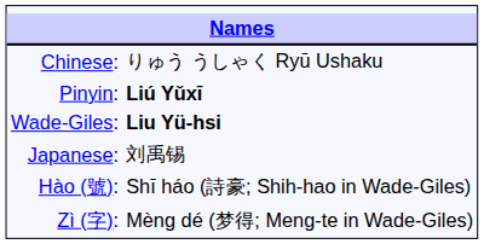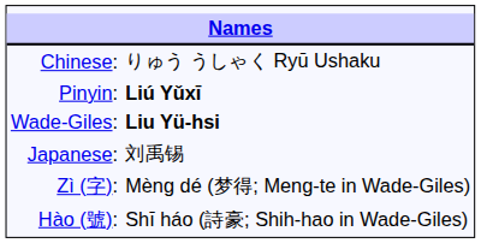rows swapped: Zì (字): <-> Hào (號):
